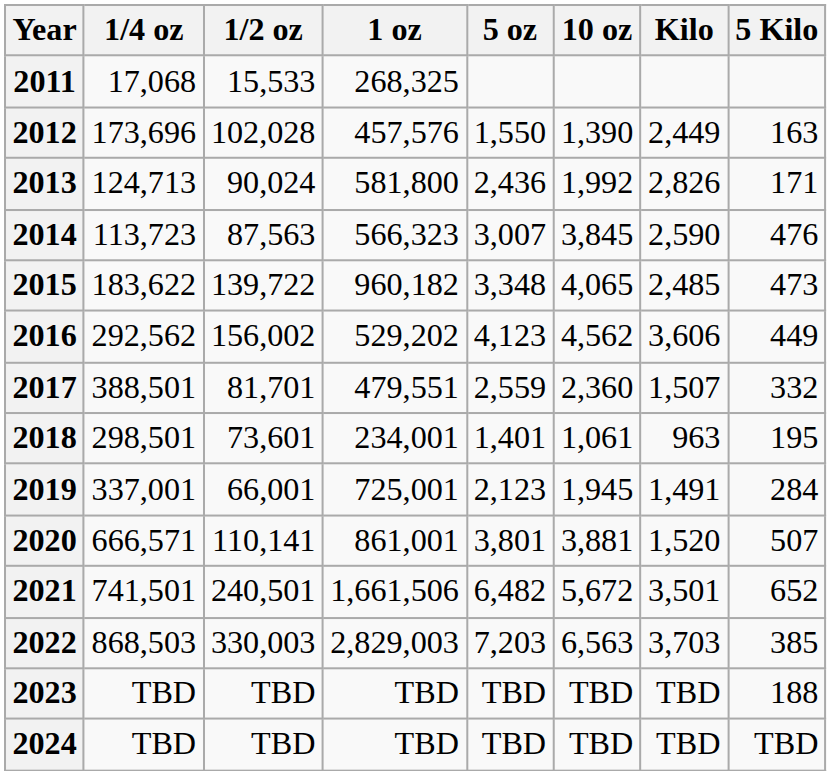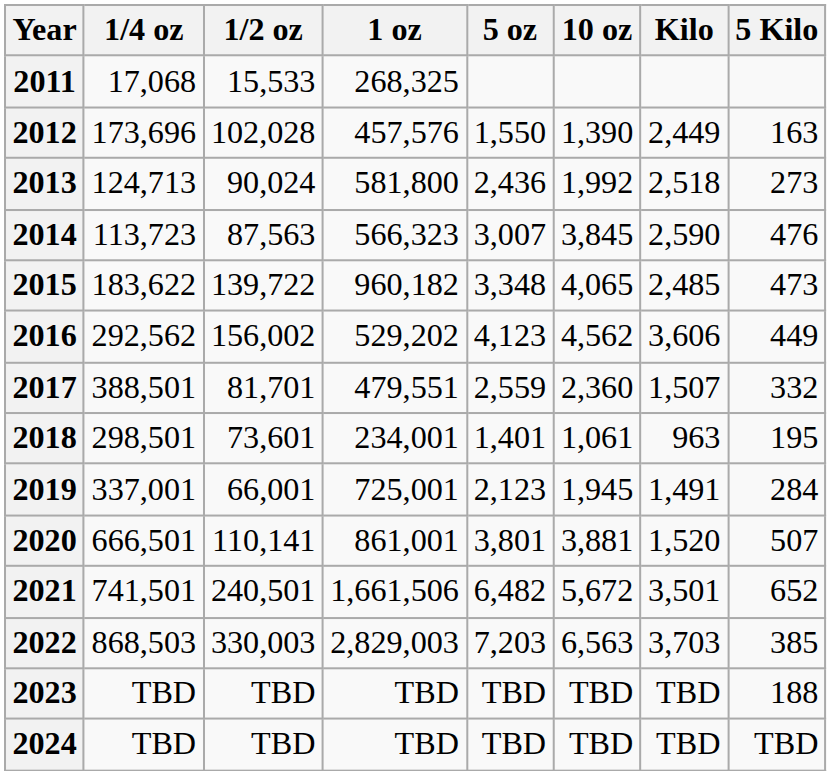2013 | Kilo: 2,826 -> 2,518
2013 | 5 Kilo: 171 -> 273
2020 | 1/4 oz: 666,571 -> 666,501
